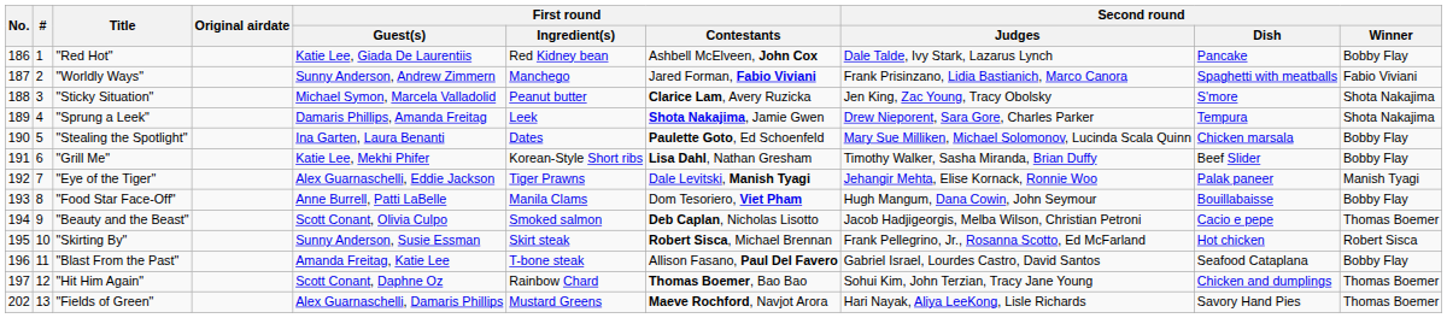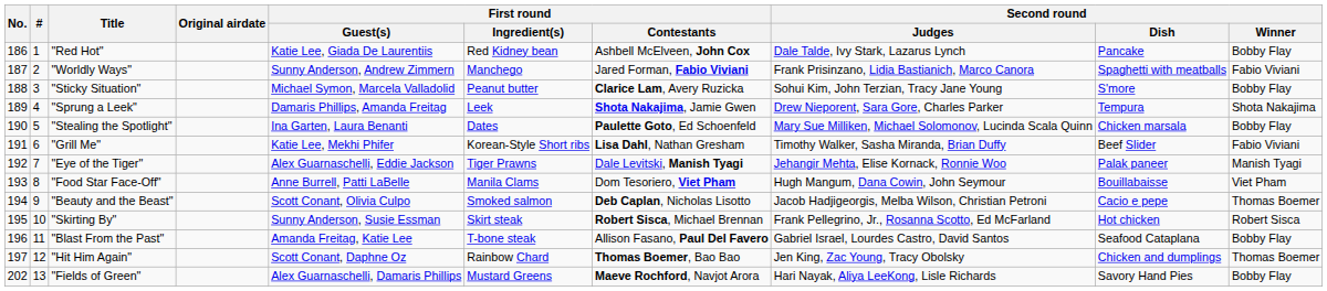"Sticky Situation" | Second round / Judges: Jen King, Zac Young, Tracy Obolsky -> Sohui Kim, John Terzian, Tracy Jane Young
"Sticky Situation" | Second round / Winner: Shota Nakajima -> Bobby Flay
"Grill Me" | Second round / Winner: Bobby Flay -> Fabio Viviani
"Food Star Face-Off" | Second round / Winner: Bobby Flay -> Viet Pham
"Hit Him Again" | Second round / Judges: Sohui Kim, John Terzian, Tracy Jane Young -> Jen King, Zac Young, Tracy Obolsky
"Fields of Green" | Second round / Winner: Thomas Boemer -> Bobby Flay
